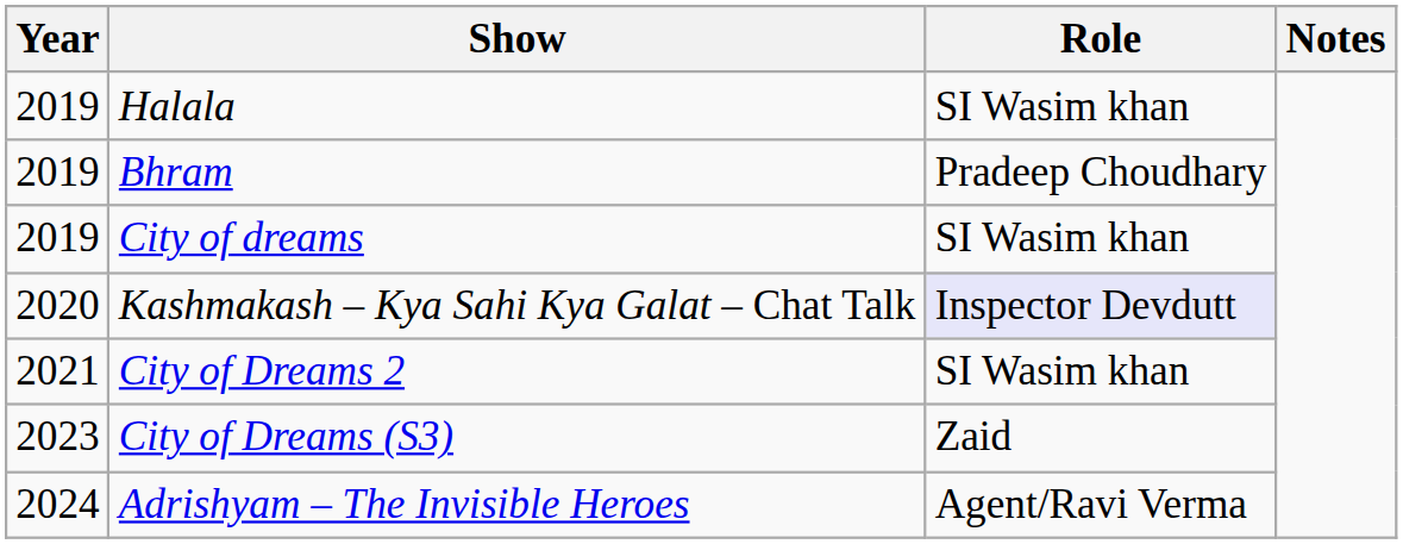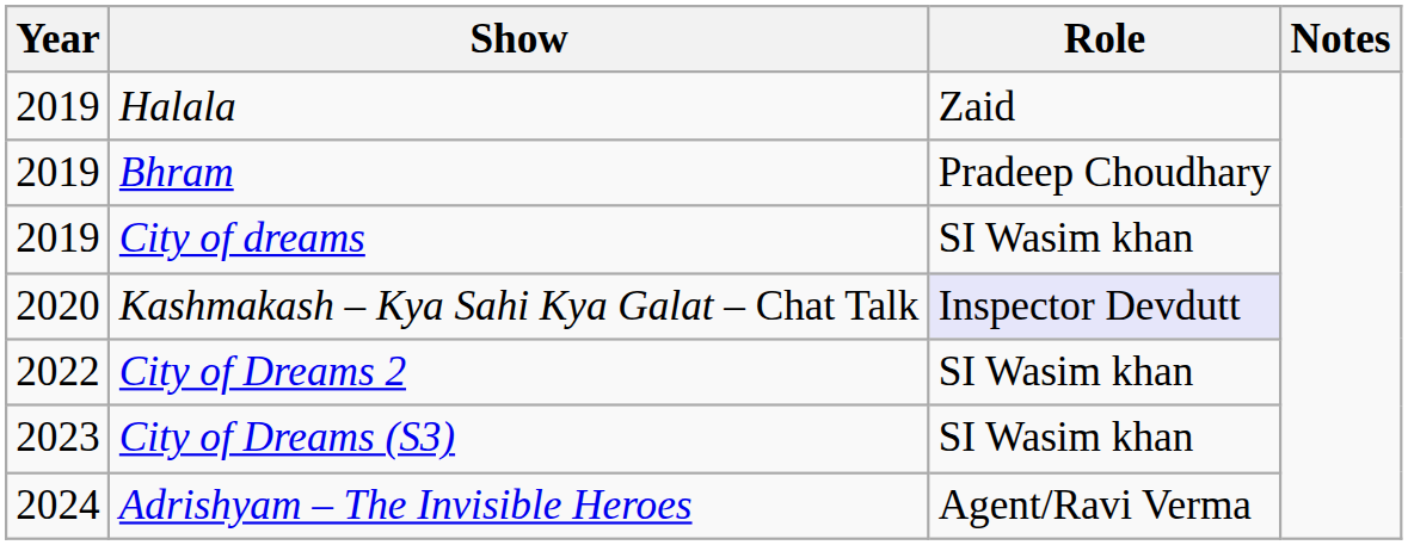Halala | Role: SI Wasim khan -> Zaid
City of Dreams 2 | Year: 2021 -> 2022
City of Dreams (S3) | Role: Zaid -> SI Wasim khan
